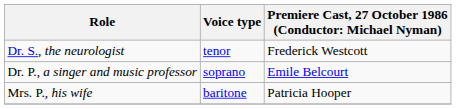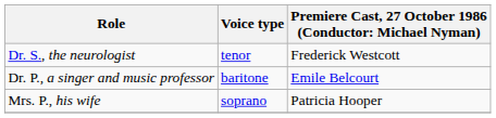Dr. P., a singer and music professor | Voice type: soprano -> baritone
Mrs. P., his wife | Voice type: baritone -> soprano
